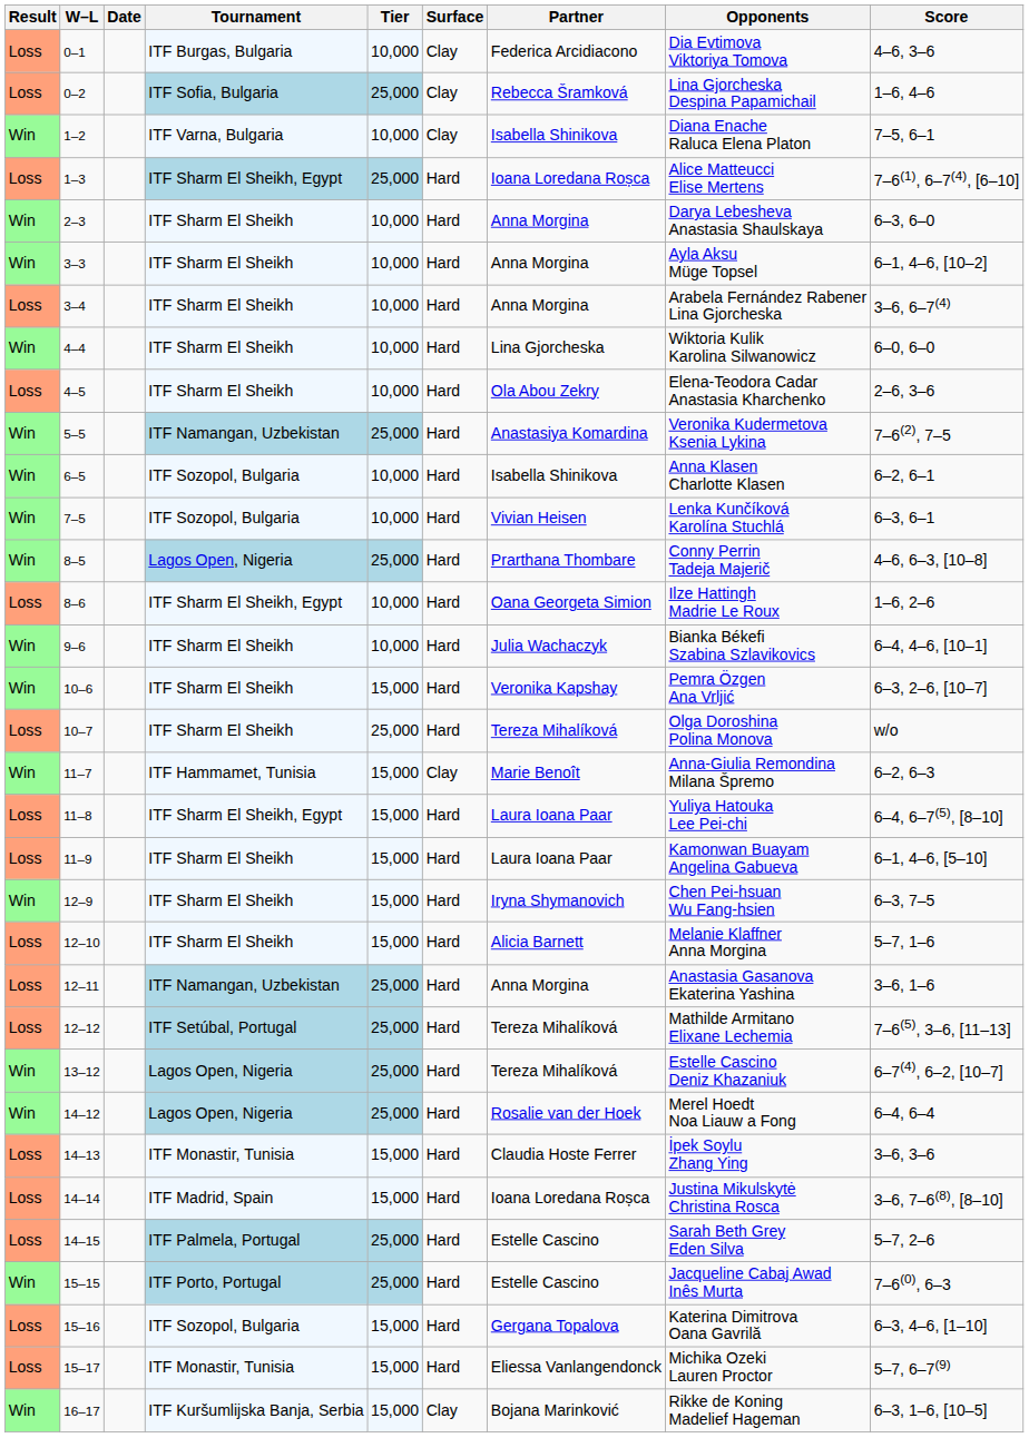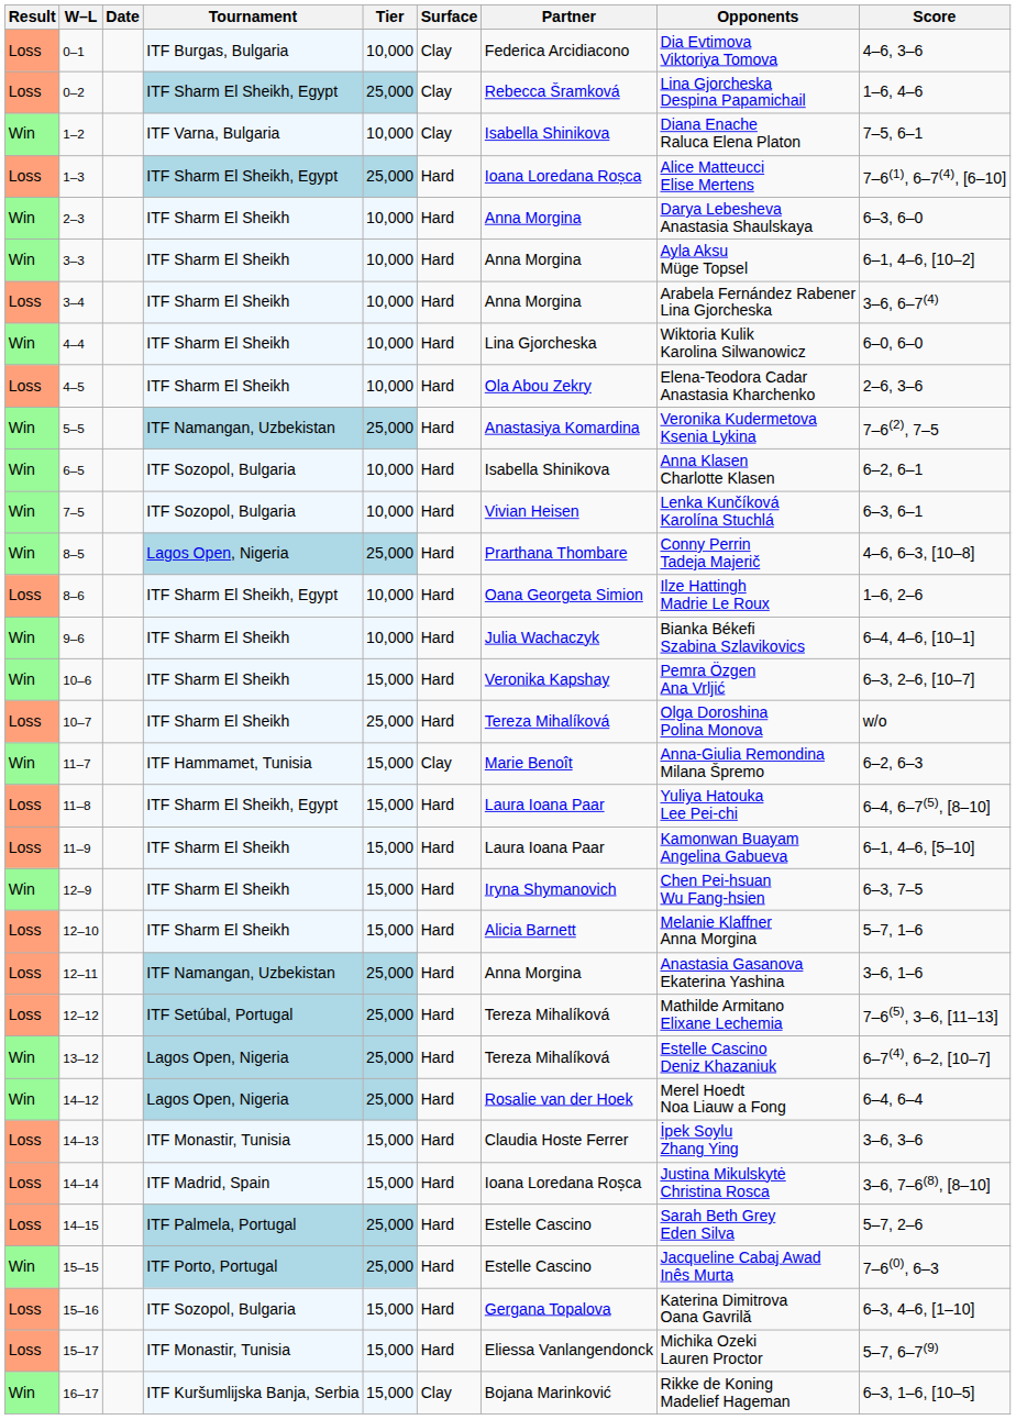0–2 | Tournament: ITF Sofia, Bulgaria -> ITF Sharm El Sheikh, Egypt
